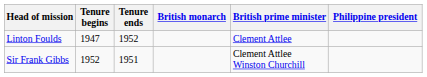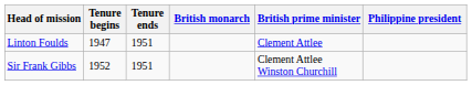Linton Foulds | Tenure ends: 1952 -> 1951
